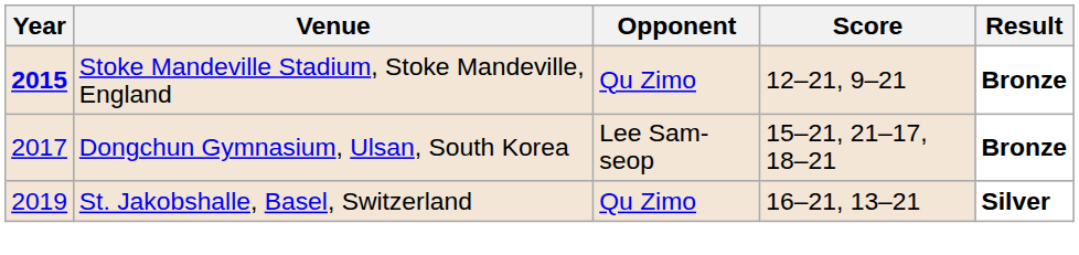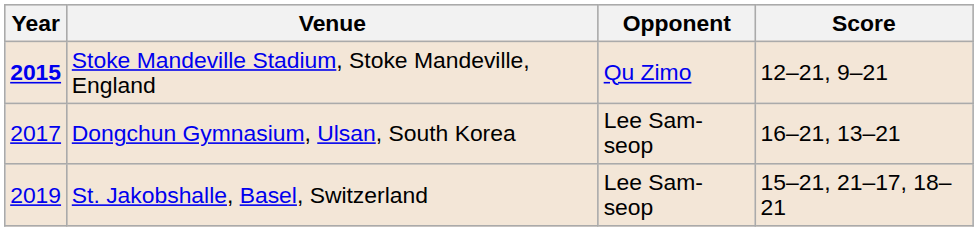- column: Result | Bronze | Bronze | Silver
Dongchun Gymnasium, Ulsan, South Korea | Score: 15–21, 21–17, 18–21 -> 16–21, 13–21
St. Jakobshalle, Basel, Switzerland | Opponent: Qu Zimo -> Lee Sam-seop
St. Jakobshalle, Basel, Switzerland | Score: 16–21, 13–21 -> 15–21, 21–17, 18–21
